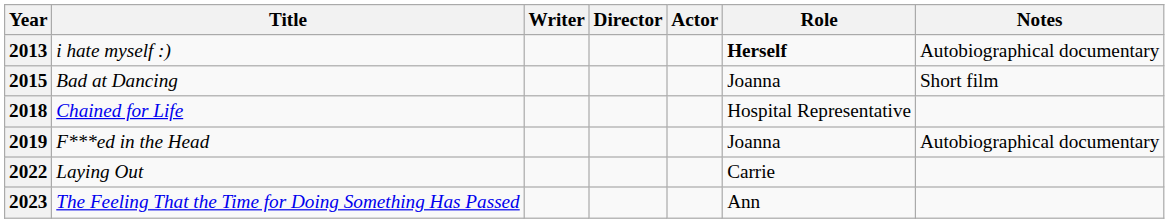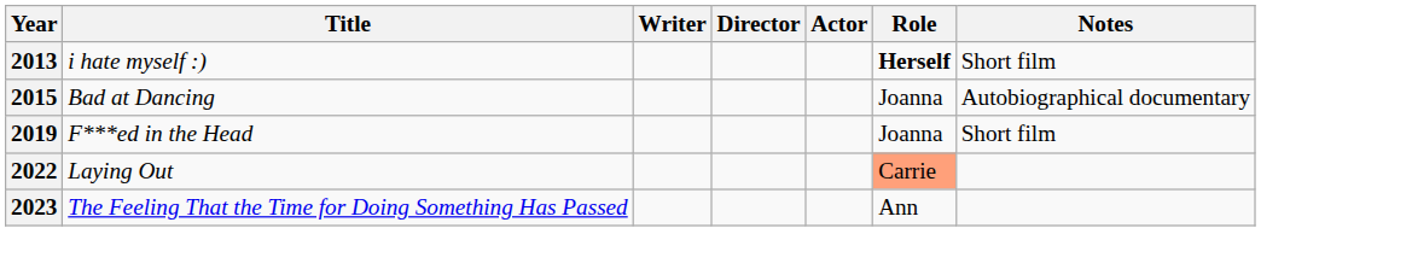2013 | Notes: Autobiographical documentary -> Short film
2015 | Notes: Short film -> Autobiographical documentary
- row: 2018 | Chained for Life | Hospital Representative
2019 | Notes: Autobiographical documentary -> Short film
2022 | Role: no background -> lightsalmon background
